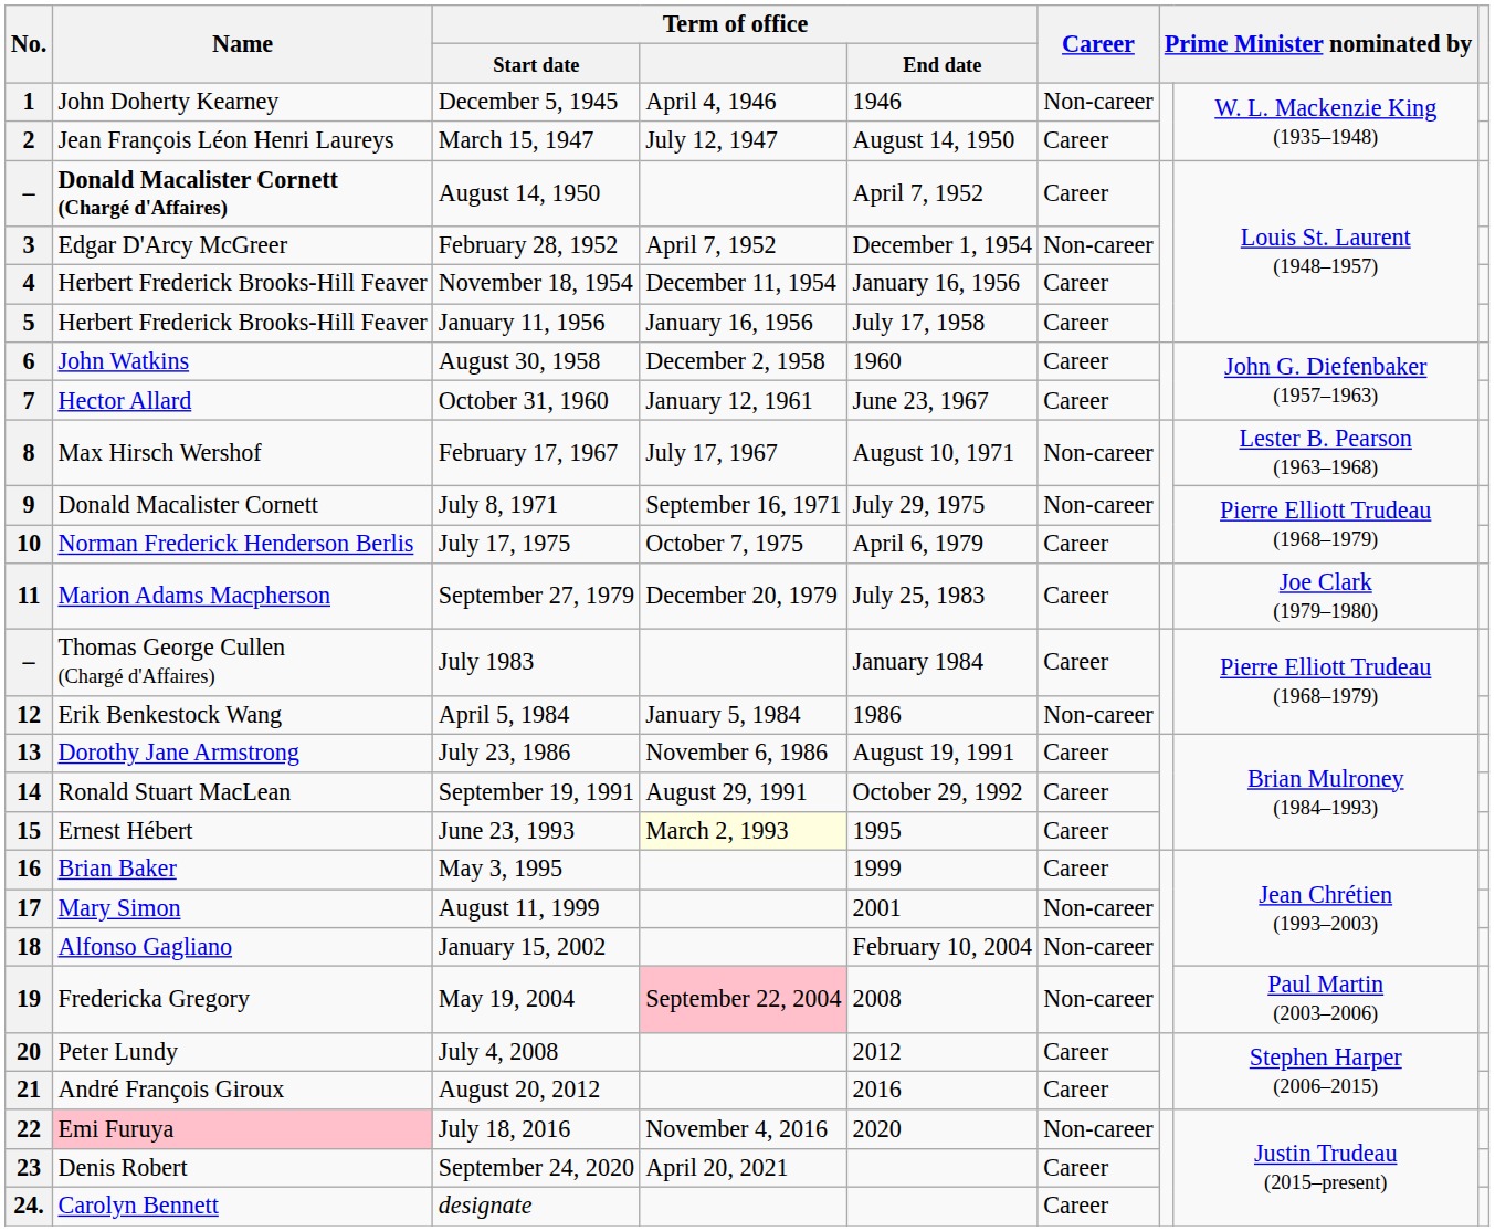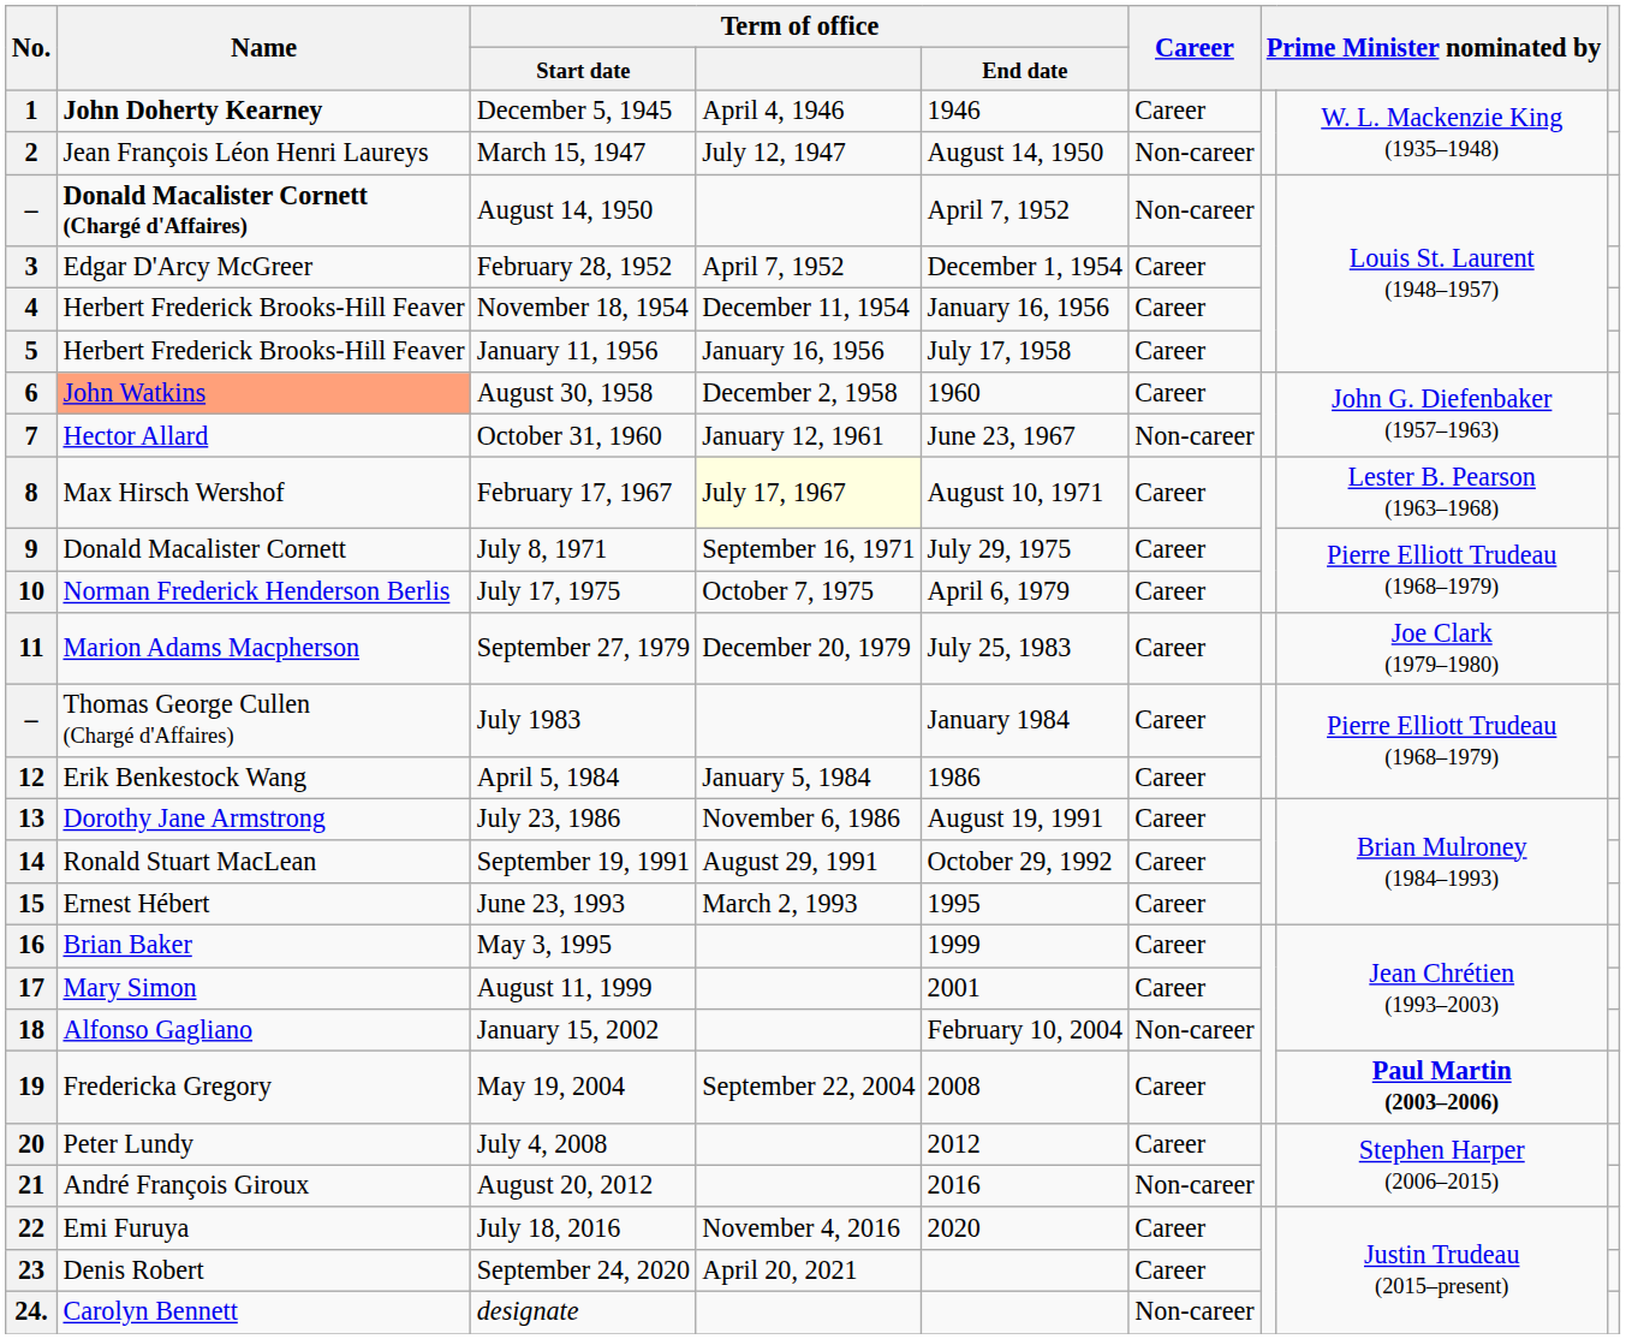1 | Name: normal -> bold
1 | Career: Non-career -> Career
2 | Career: Career -> Non-career
– / August 14, 1950 | Career: Career -> Non-career
3 | Career: Non-career -> Career
6 | Name: no background -> lightsalmon background
7 | Career: Career -> Non-career
8 | Term of office: no background -> lightyellow background
8 | Career: Non-career -> Career
9 | Career: Non-career -> Career
12 | Career: Non-career -> Career
15 | Term of office: lightyellow background -> no background
17 | Career: Non-career -> Career
19 | Term of office: pink background -> no background
19 | Career: Non-career -> Career
19 | column 8: normal -> bold
21 | Career: Career -> Non-career
22 | Name: pink background -> no background
22 | Career: Non-career -> Career
24. | Career: Career -> Non-career
